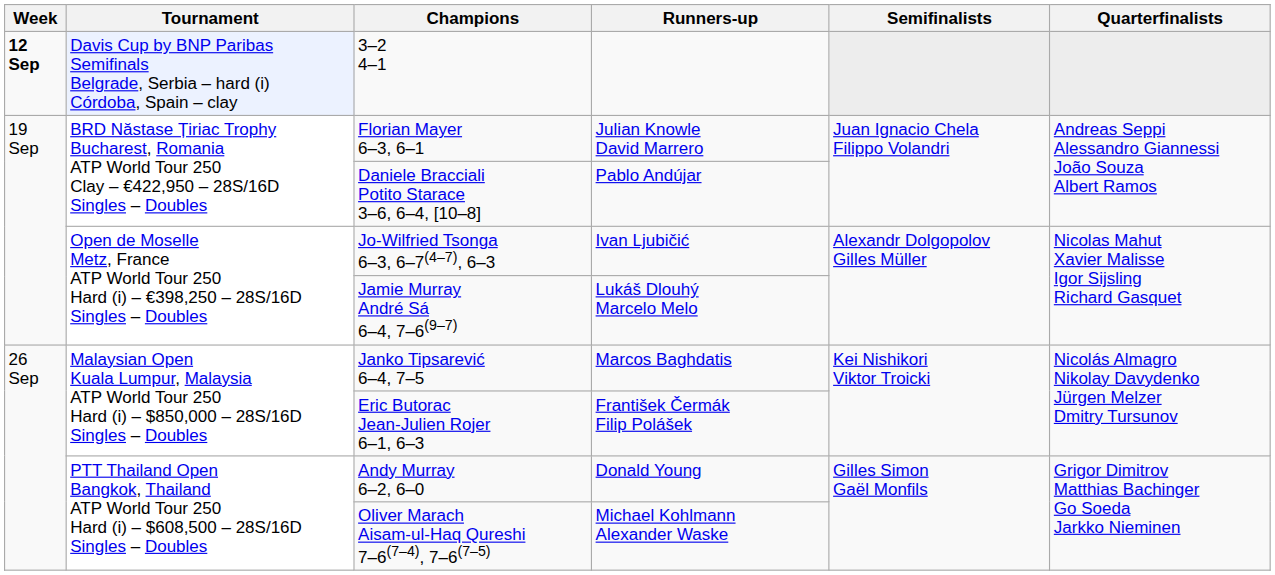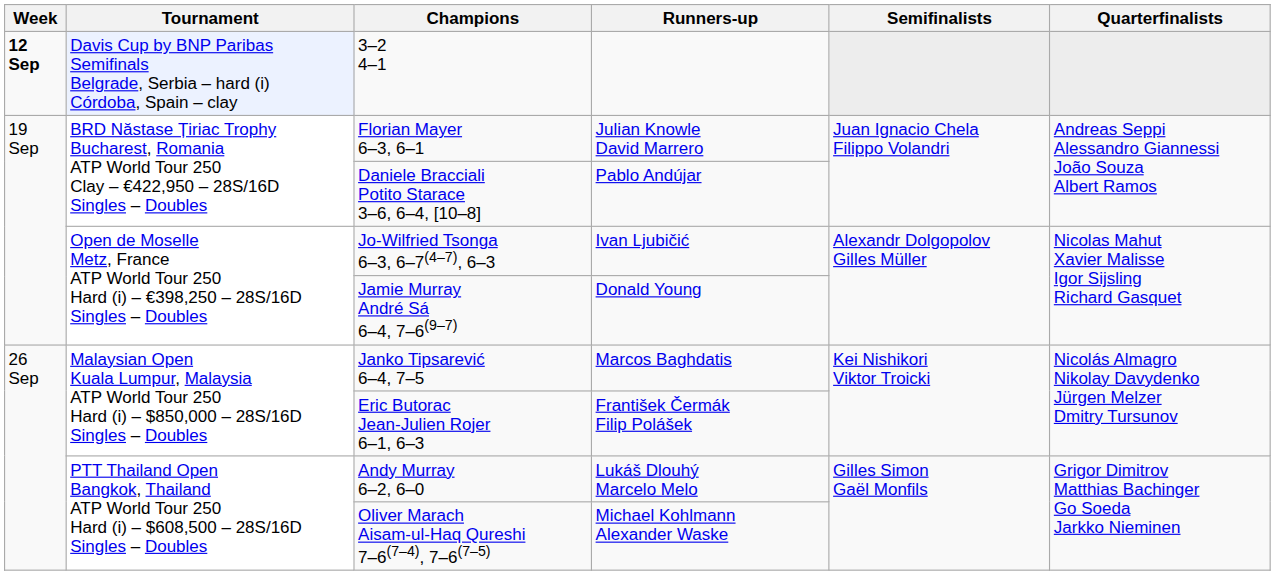Jamie Murray André Sá 6–4, 7–6(9–7) | Runners-up: Lukáš Dlouhý Marcelo Melo -> Donald Young
Andy Murray 6–2, 6–0 | Runners-up: Donald Young -> Lukáš Dlouhý Marcelo Melo
